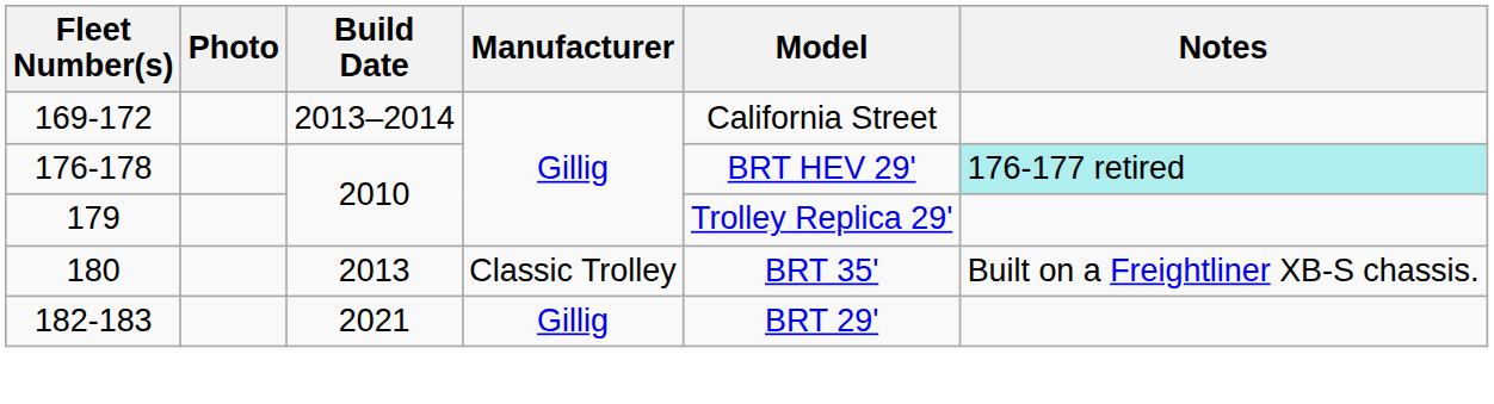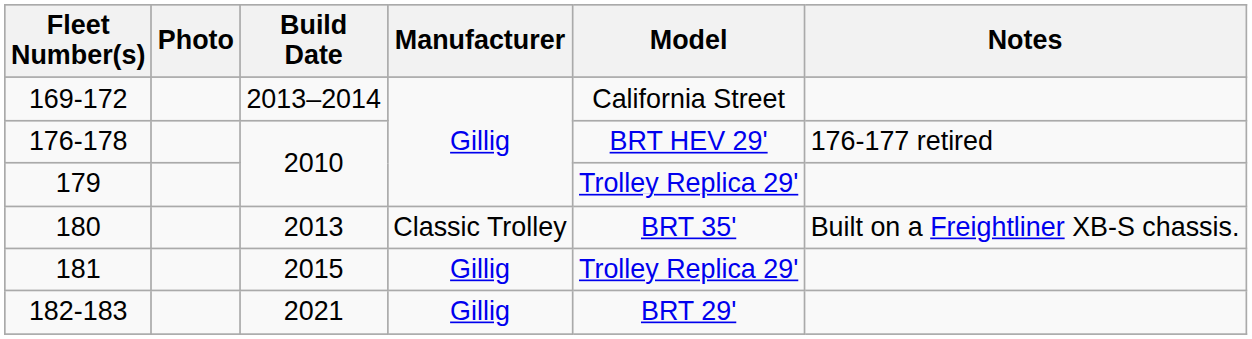176-178 | Notes: paleturquoise background -> no background
+ row: 181 | 2015 | Gillig | Trolley Replica 29'
